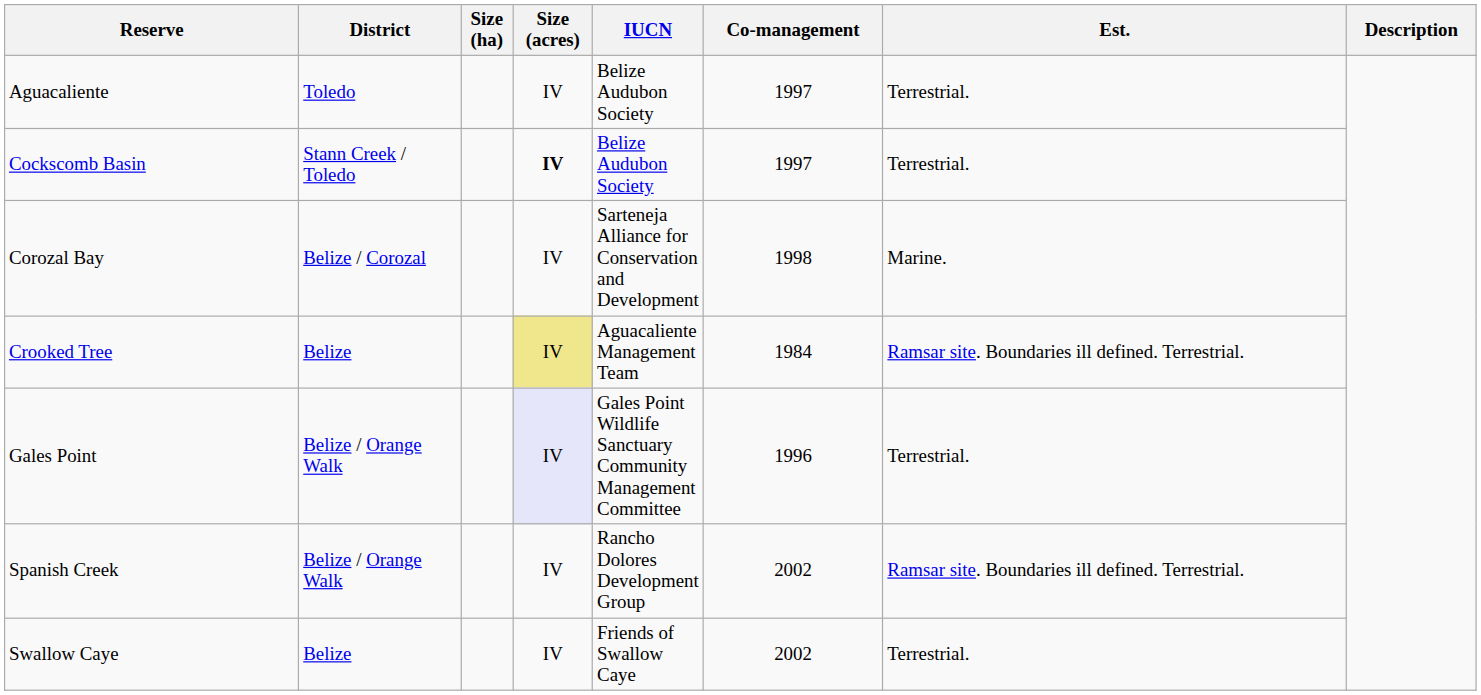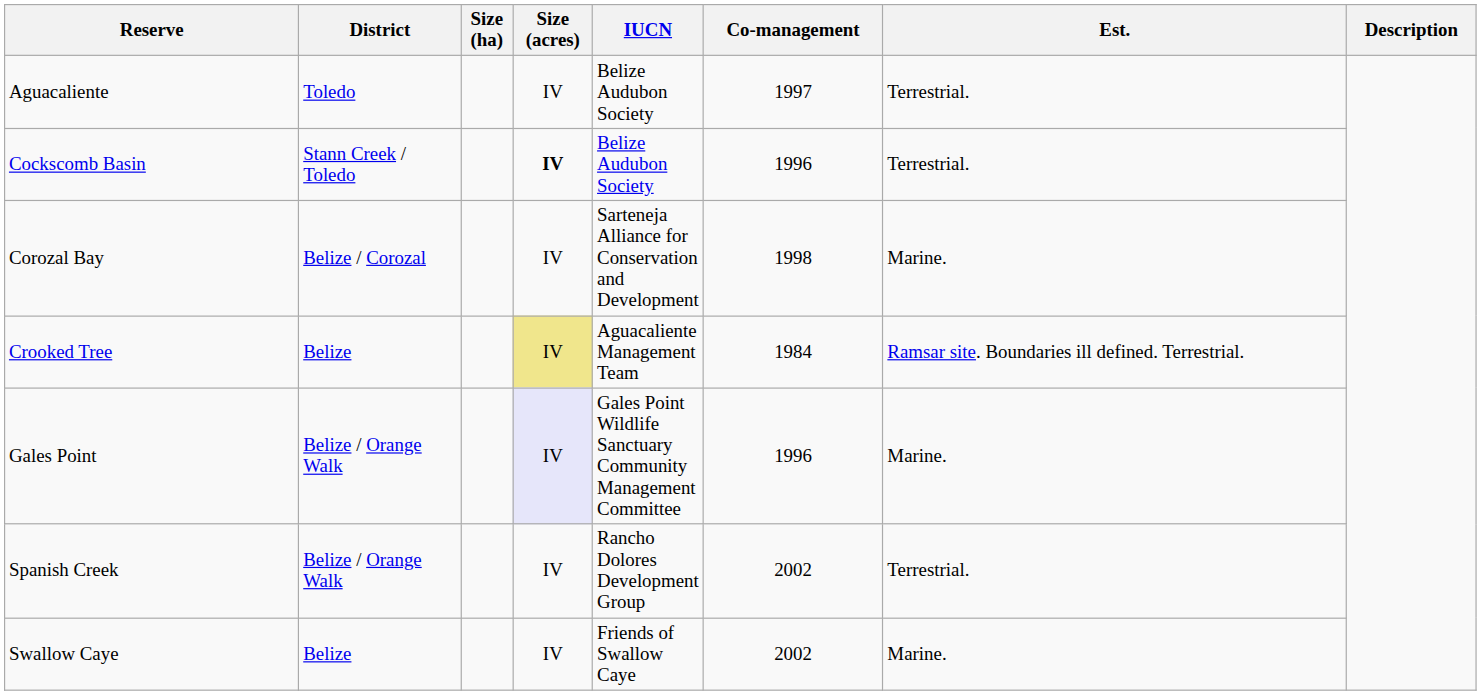Cockscomb Basin | Co-management: 1997 -> 1996
Gales Point | Est.: Terrestrial. -> Marine.
Spanish Creek | Est.: Ramsar site. Boundaries ill defined. Terrestrial. -> Terrestrial.
Swallow Caye | Est.: Terrestrial. -> Marine.
